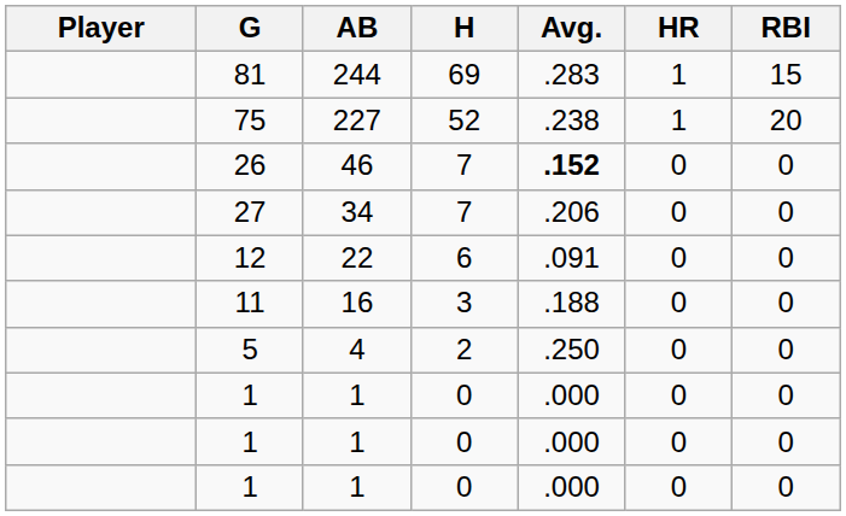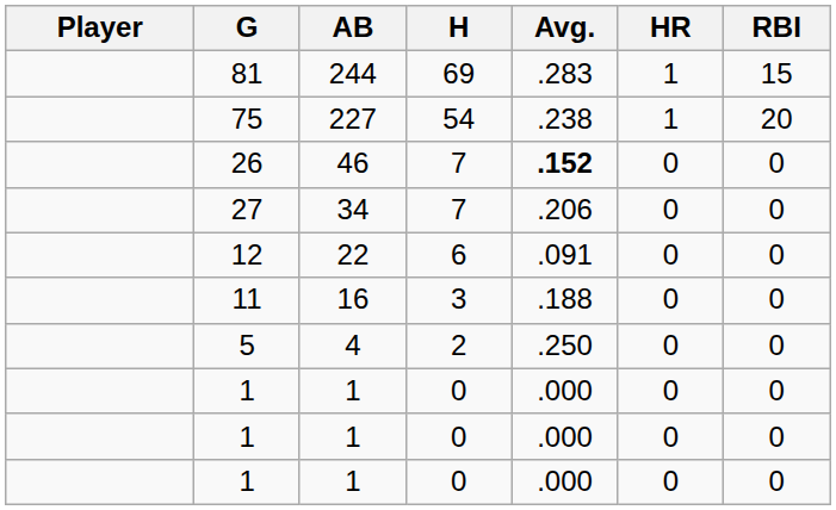75 | H: 52 -> 54
